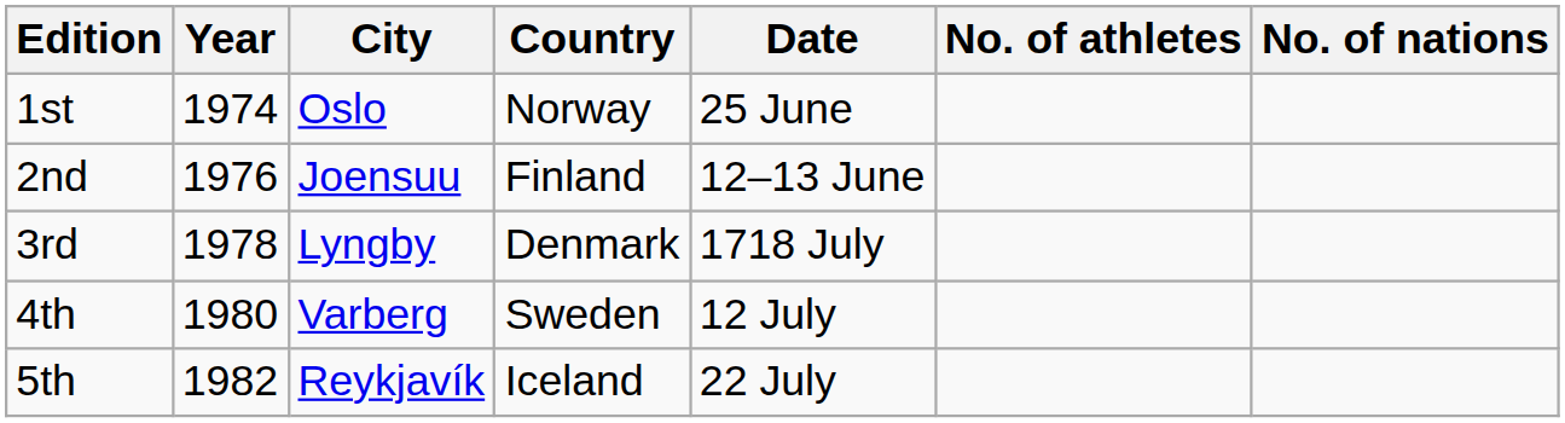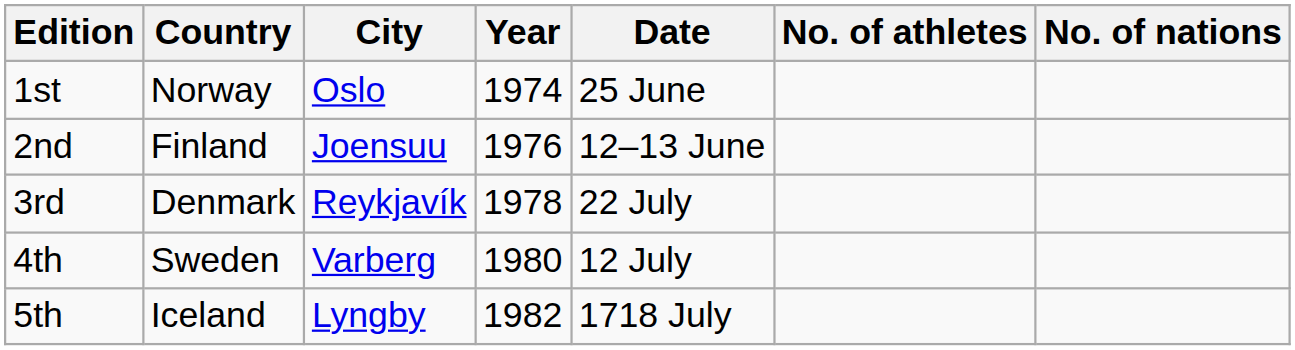columns swapped: Year <-> Country
3rd | City: Lyngby -> Reykjavík
3rd | Date: 1718 July -> 22 July
5th | City: Reykjavík -> Lyngby
5th | Date: 22 July -> 1718 July
